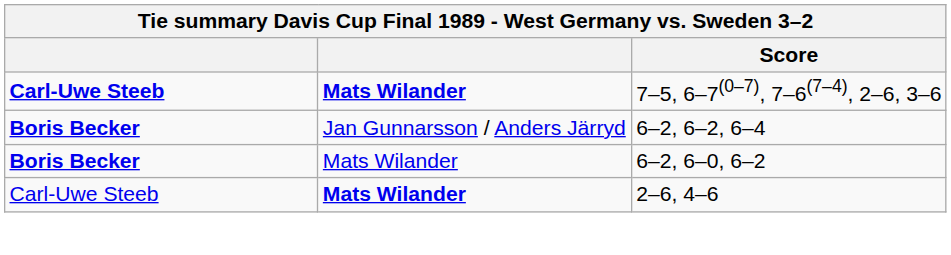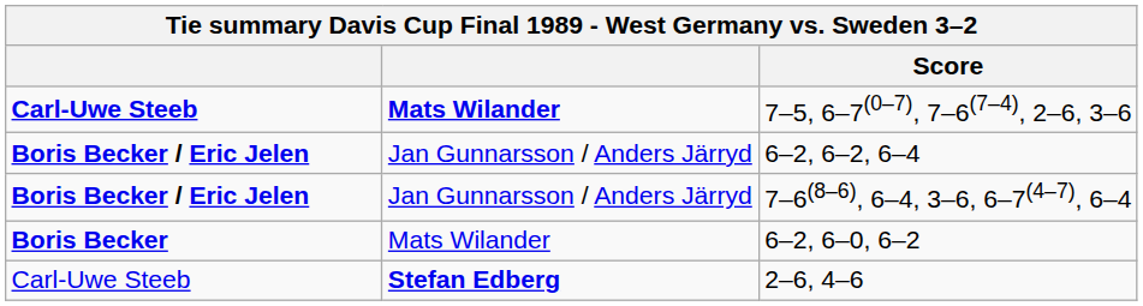6–2, 6–2, 6–4 | column 1: Boris Becker -> Boris Becker / Eric Jelen
+ row: Boris Becker / Eric Jelen | Jan Gunnarsson / Anders Järryd | 7–6(8–6), 6–4, 3–6, 6–7(4–7), 6–4
2–6, 4–6 | column 2: Mats Wilander -> Stefan Edberg
